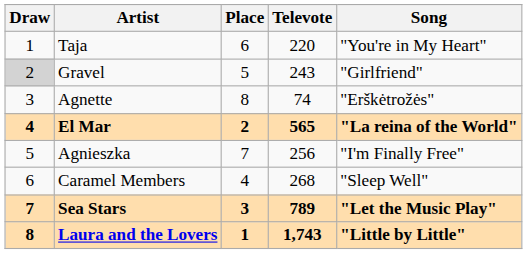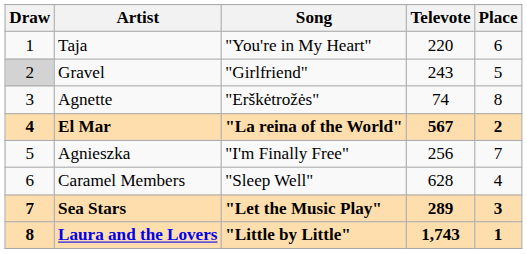columns swapped: Song <-> Place
El Mar | Televote: 565 -> 567
Caramel Members | Televote: 268 -> 628
Sea Stars | Televote: 789 -> 289
